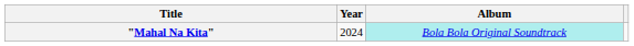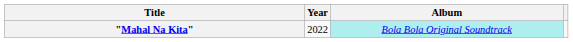"Mahal Na Kita" | Year: 2024 -> 2022
